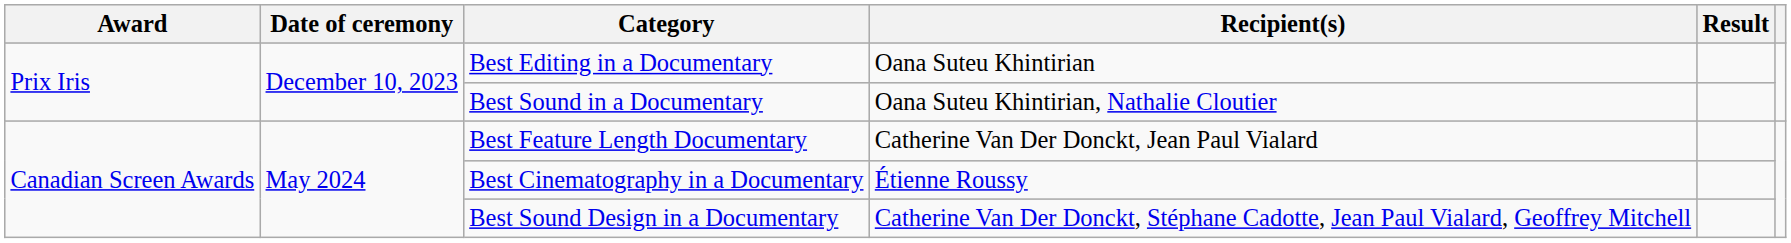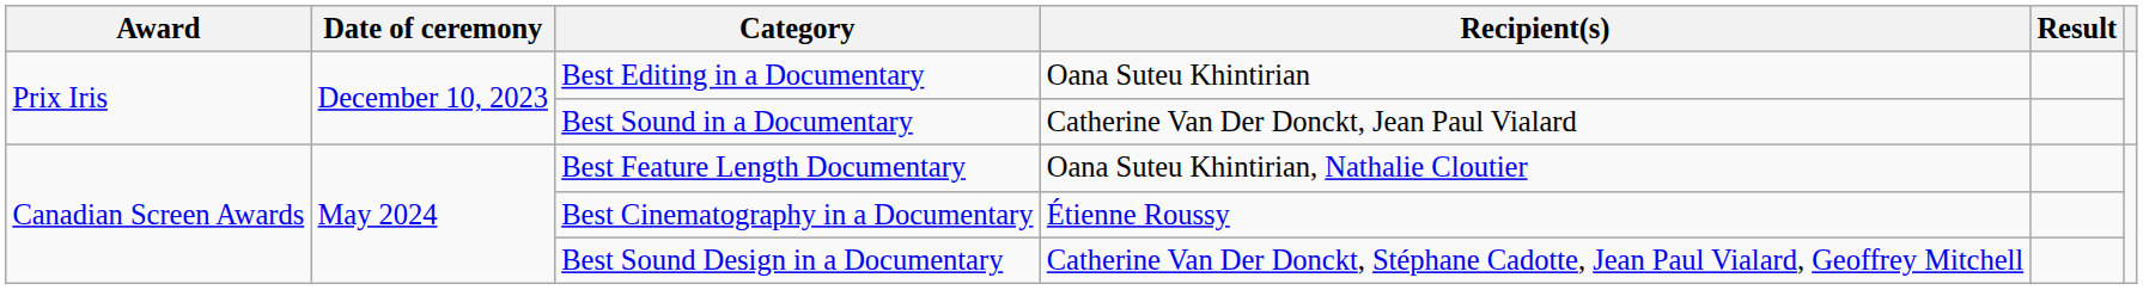Best Sound in a Documentary | Recipient(s): Oana Suteu Khintirian, Nathalie Cloutier -> Catherine Van Der Donckt, Jean Paul Vialard
Best Feature Length Documentary | Recipient(s): Catherine Van Der Donckt, Jean Paul Vialard -> Oana Suteu Khintirian, Nathalie Cloutier
